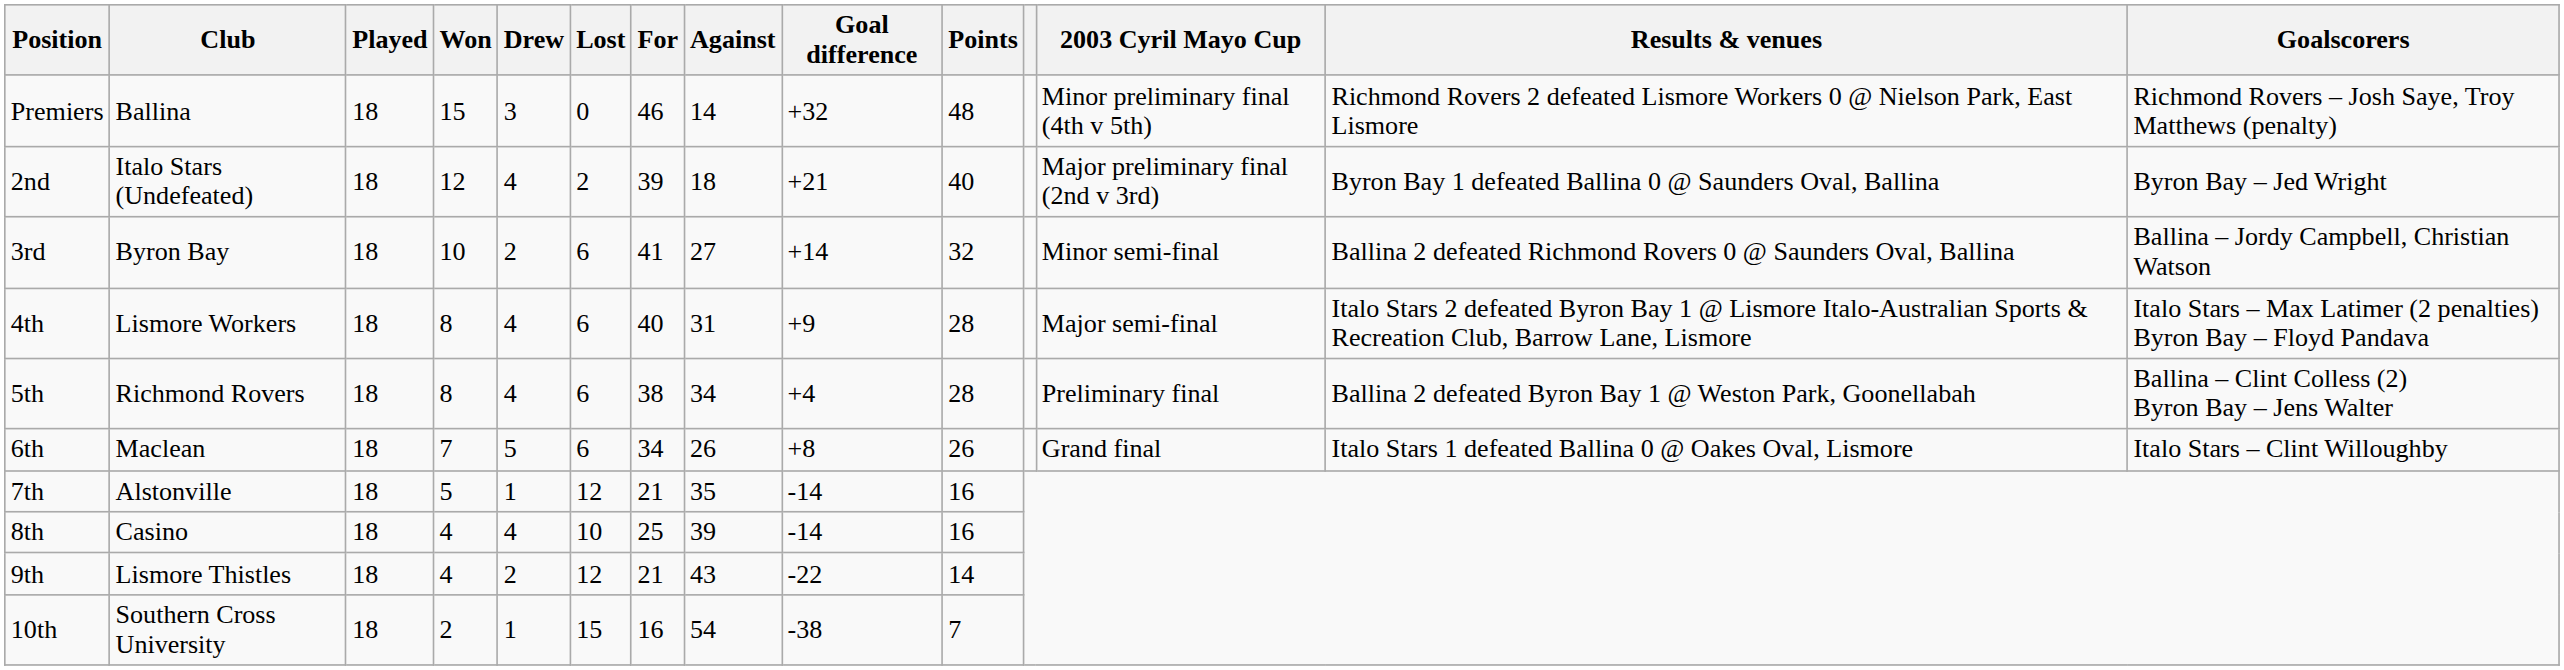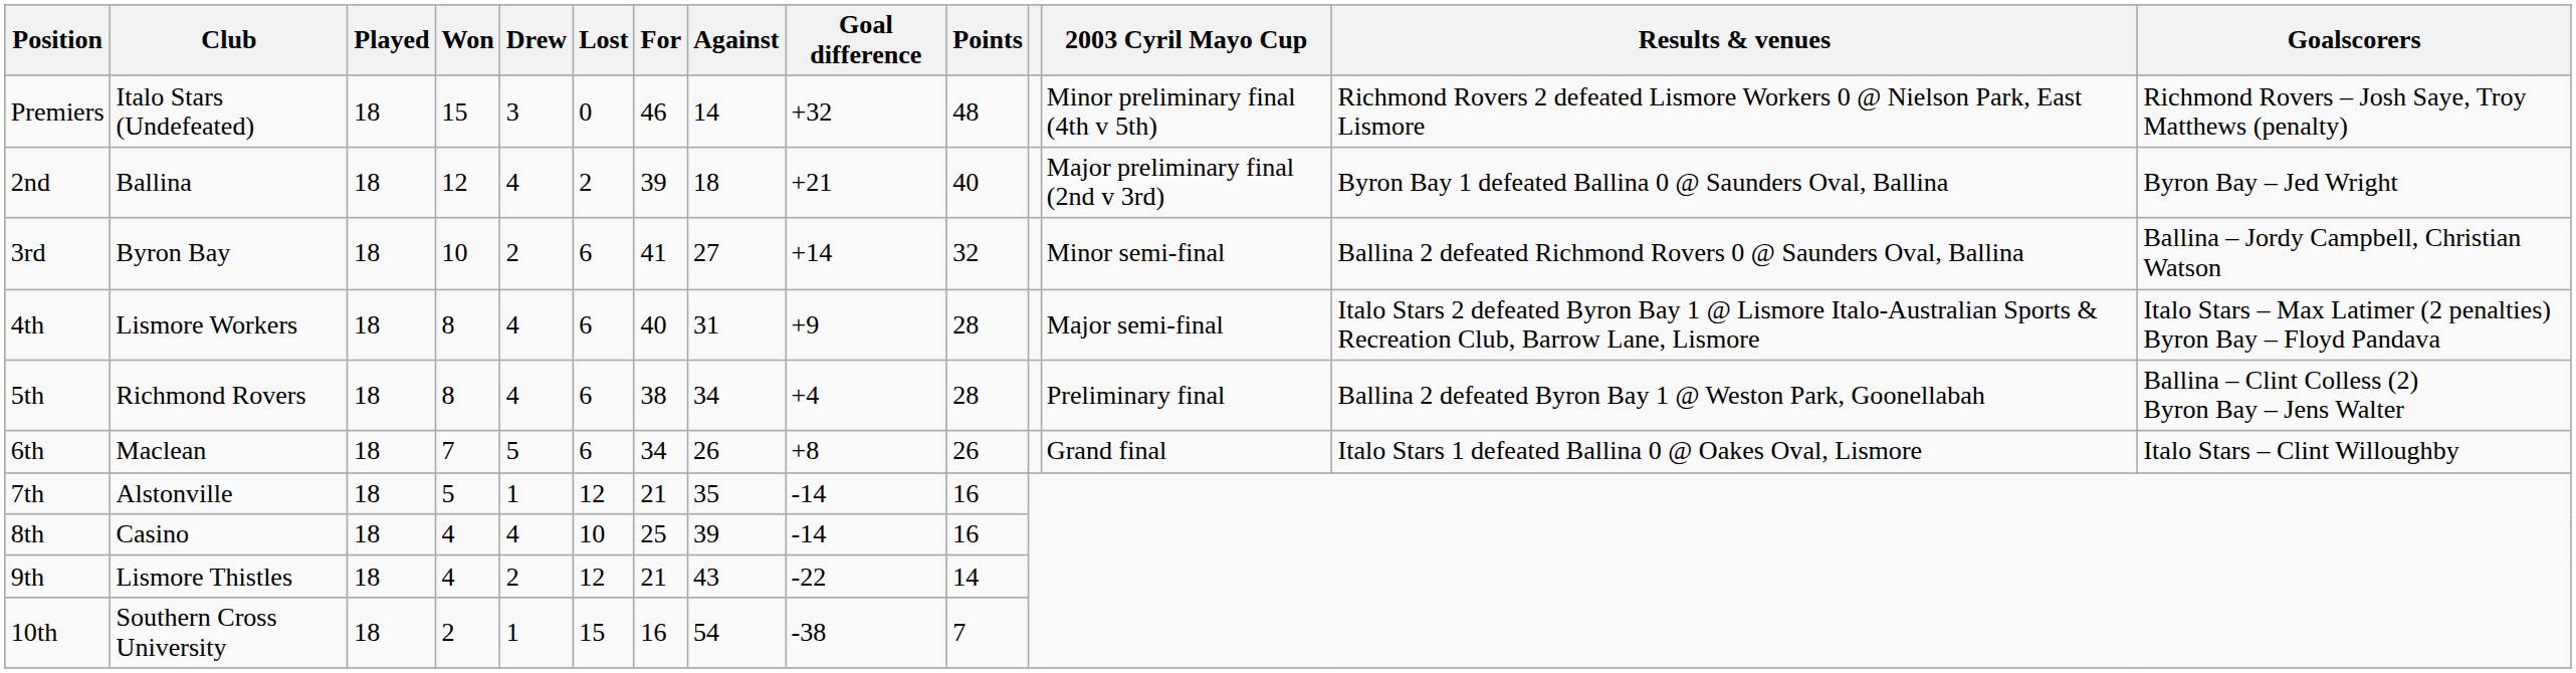Premiers | Club: Ballina -> Italo Stars (Undefeated)
2nd | Club: Italo Stars (Undefeated) -> Ballina
